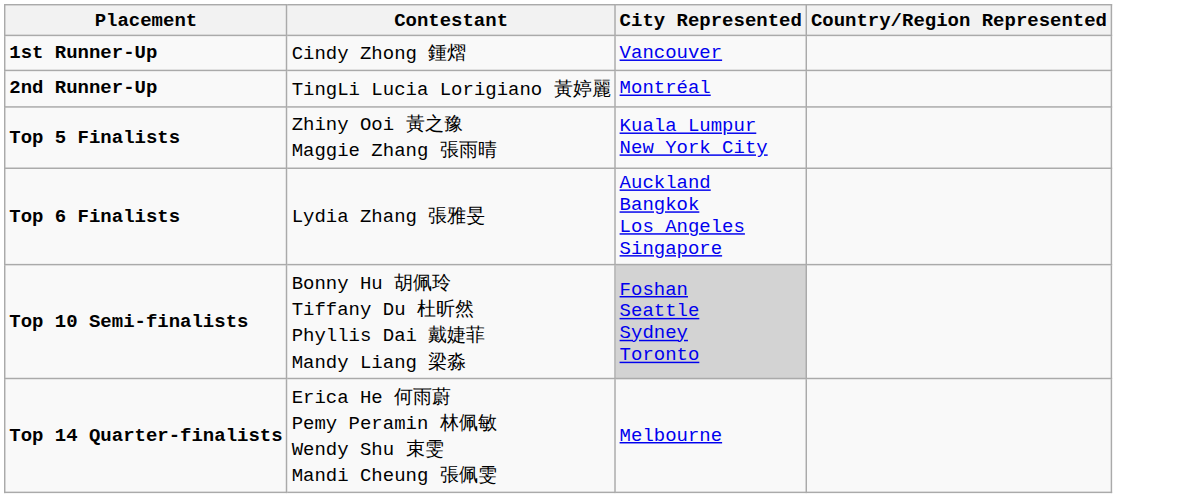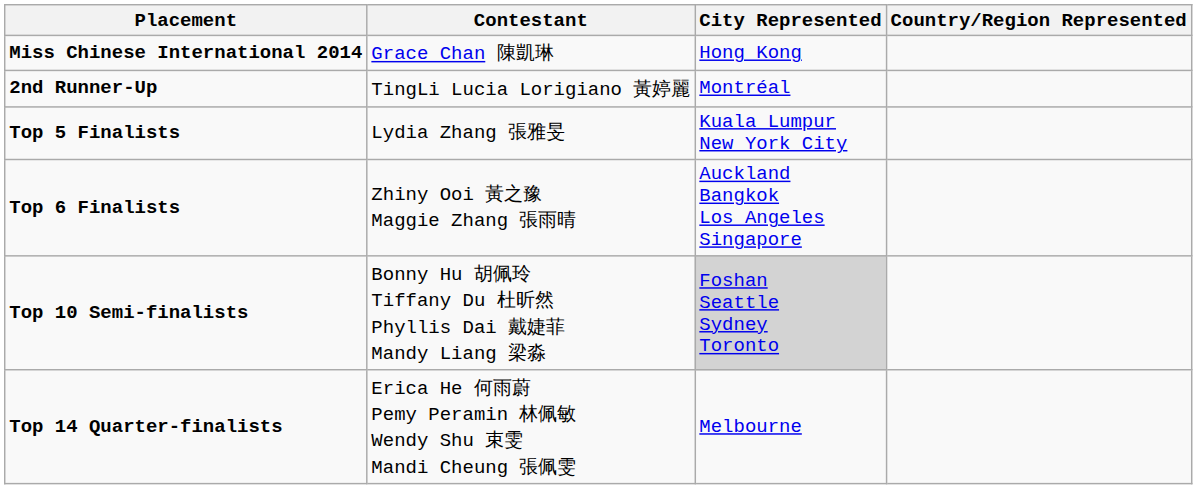+ row: Miss Chinese International 2014 | Grace Chan 陳凱琳 | Hong Kong
- row: 1st Runner-Up | Cindy Zhong 鍾熠 | Vancouver
Top 5 Finalists | Contestant: Zhiny Ooi 黃之豫 Maggie Zhang 張雨晴 -> Lydia Zhang 張雅旻
Top 6 Finalists | Contestant: Lydia Zhang 張雅旻 -> Zhiny Ooi 黃之豫 Maggie Zhang 張雨晴
